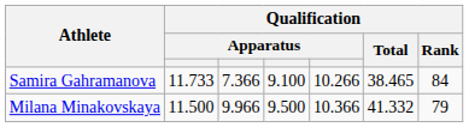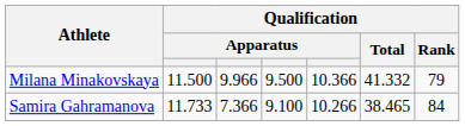rows swapped: Samira Gahramanova <-> Milana Minakovskaya
